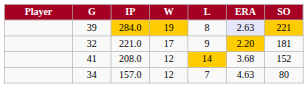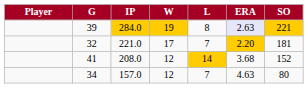221.0 | L: 9 -> 7
